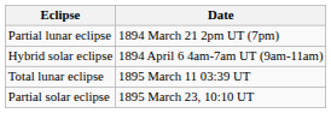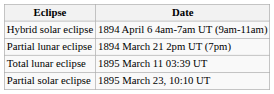rows swapped: Partial lunar eclipse <-> Hybrid solar eclipse
